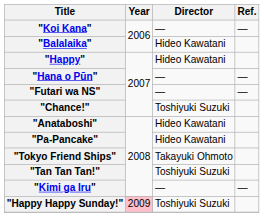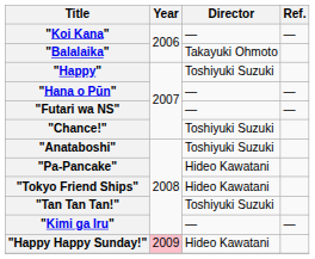"Balalaika" | Director: Hideo Kawatani -> Takayuki Ohmoto
"Happy" | Director: Hideo Kawatani -> Toshiyuki Suzuki
"Anataboshi" | Director: Hideo Kawatani -> Toshiyuki Suzuki
"Tokyo Friend Ships" | Director: Takayuki Ohmoto -> Hideo Kawatani
"Happy Happy Sunday!" | Director: Toshiyuki Suzuki -> Hideo Kawatani
